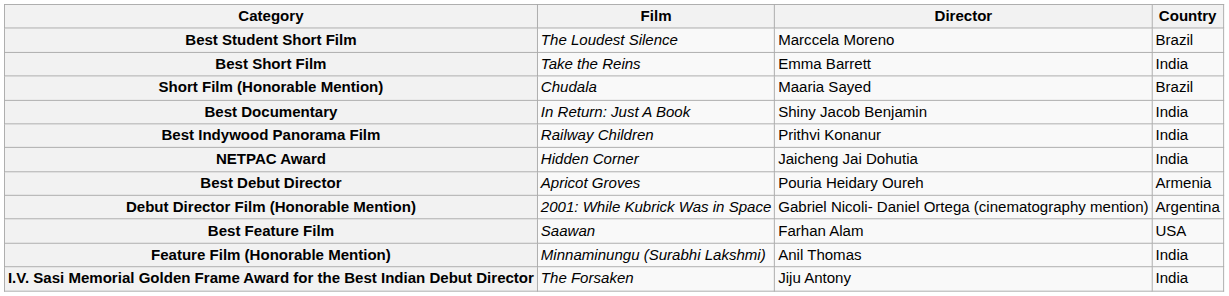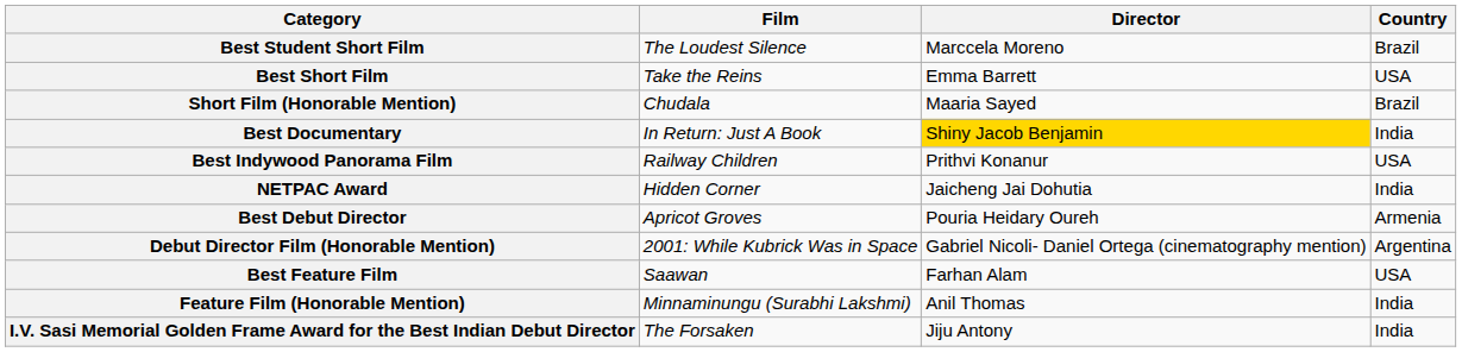Best Short Film | Country: India -> USA
Best Documentary | Director: no background -> gold background
Best Indywood Panorama Film | Country: India -> USA
